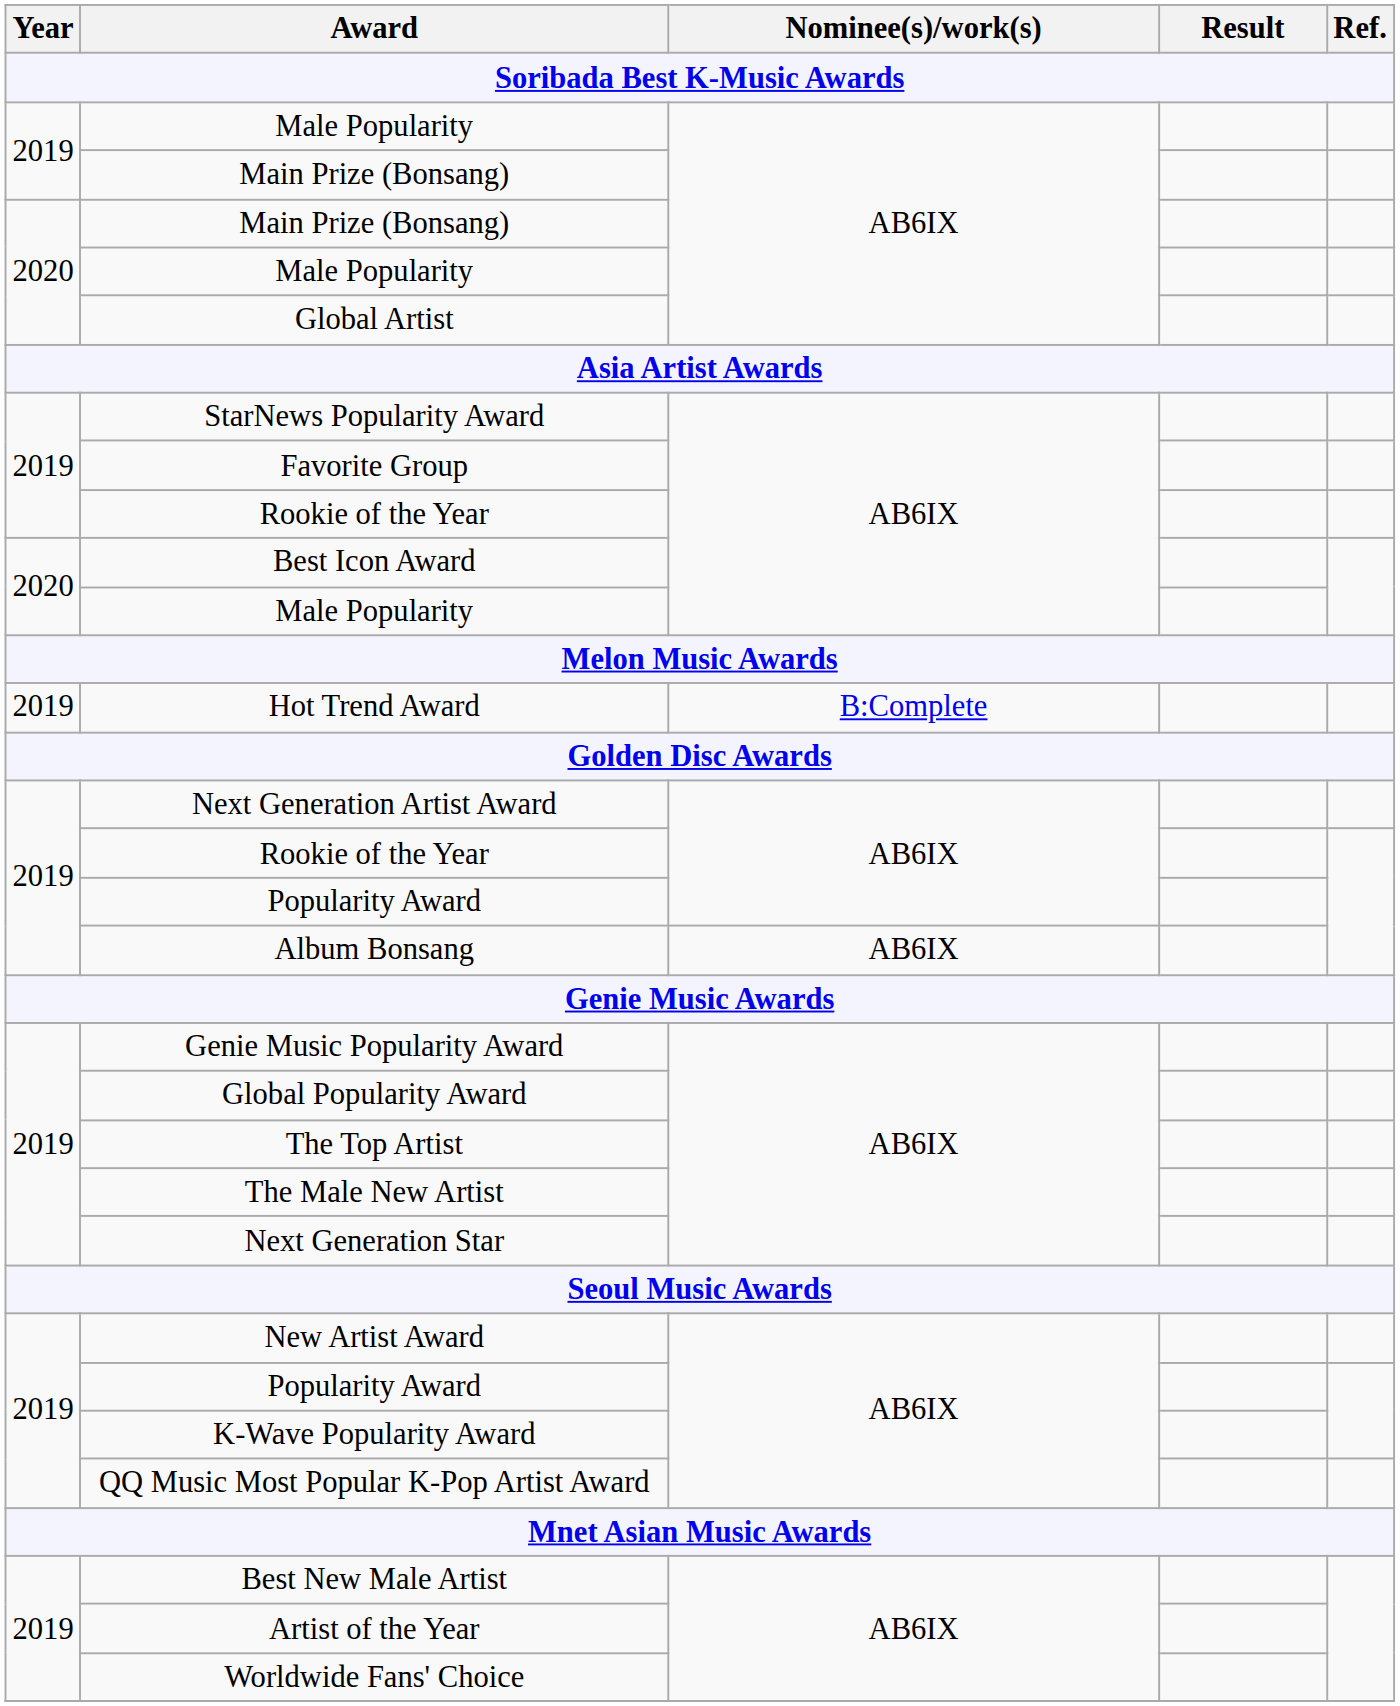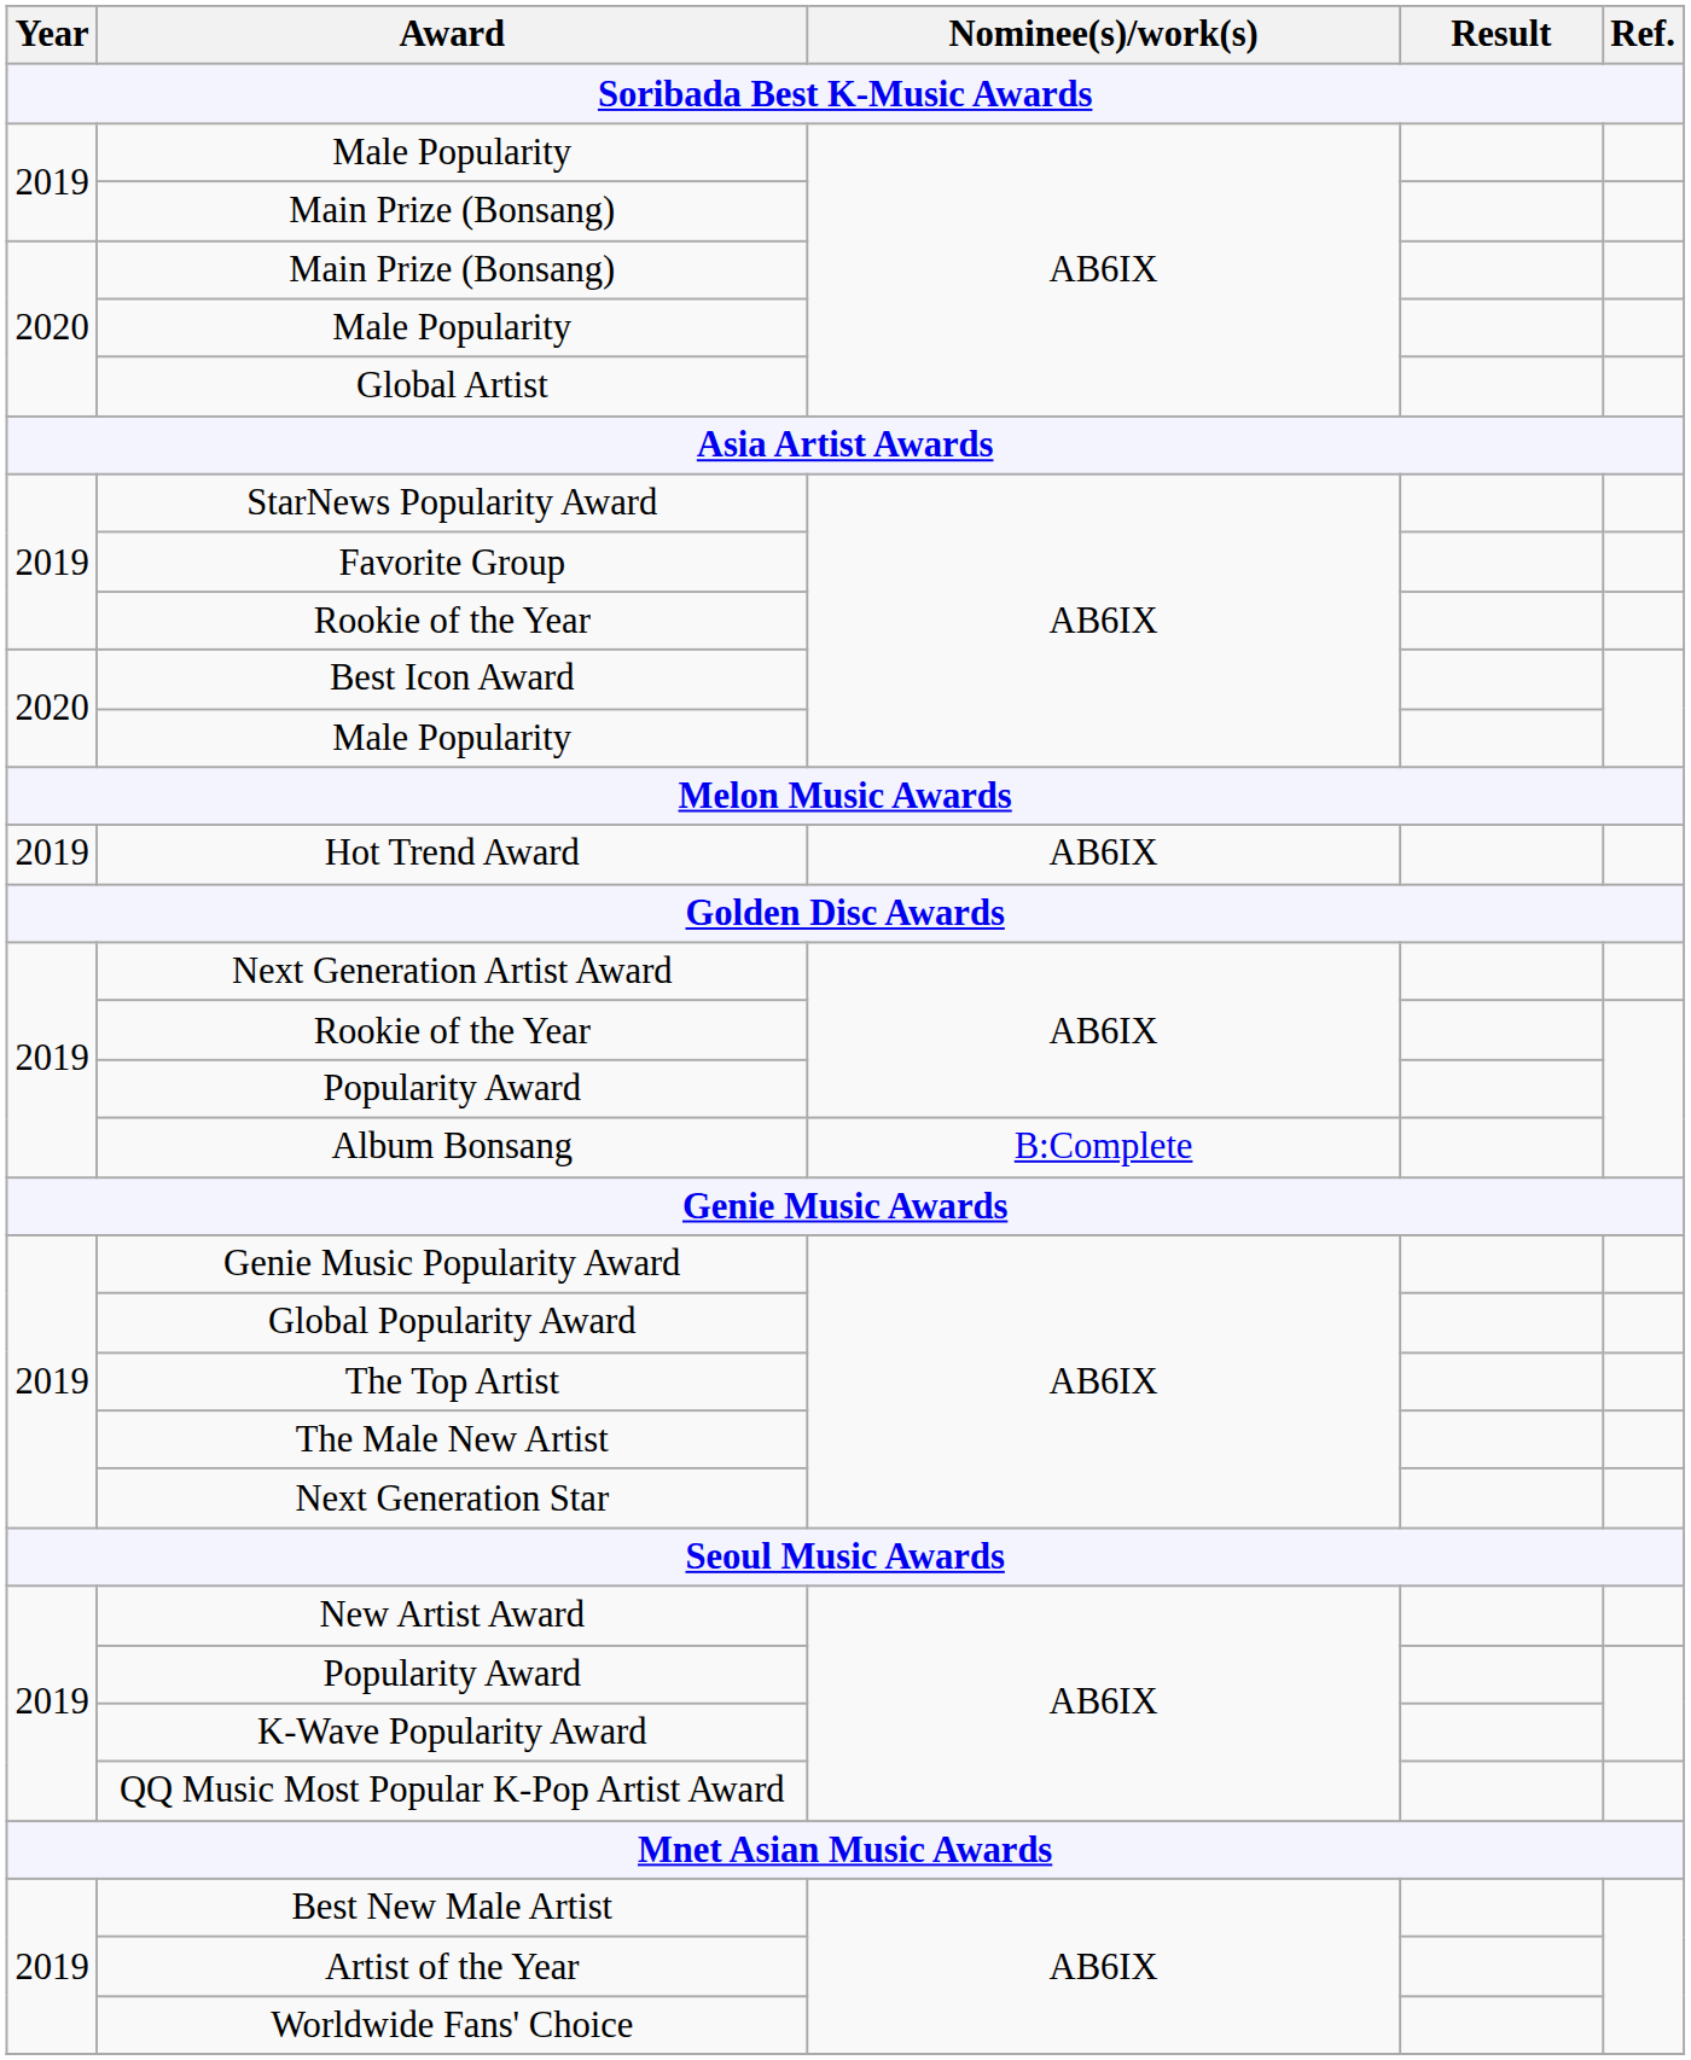Hot Trend Award | Nominee(s)/work(s): B:Complete -> AB6IX
Album Bonsang | Nominee(s)/work(s): AB6IX -> B:Complete
